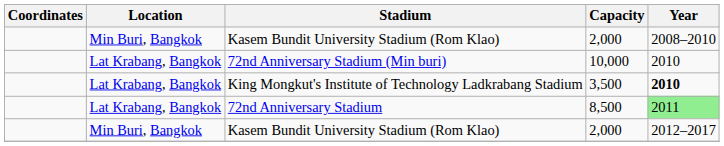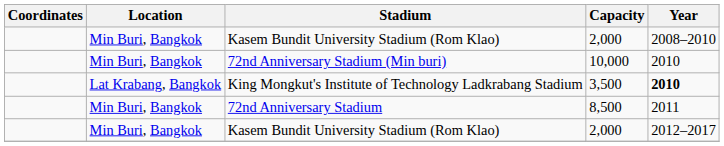72nd Anniversary Stadium (Min buri) | Location: Lat Krabang, Bangkok -> Min Buri, Bangkok
72nd Anniversary Stadium | Location: Lat Krabang, Bangkok -> Min Buri, Bangkok
72nd Anniversary Stadium | Year: lightgreen background -> no background
